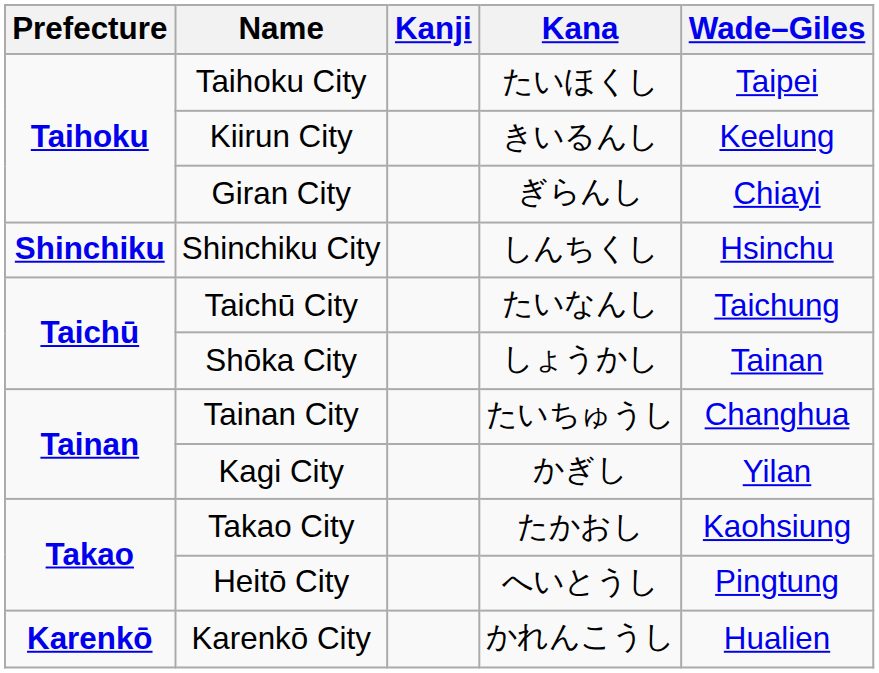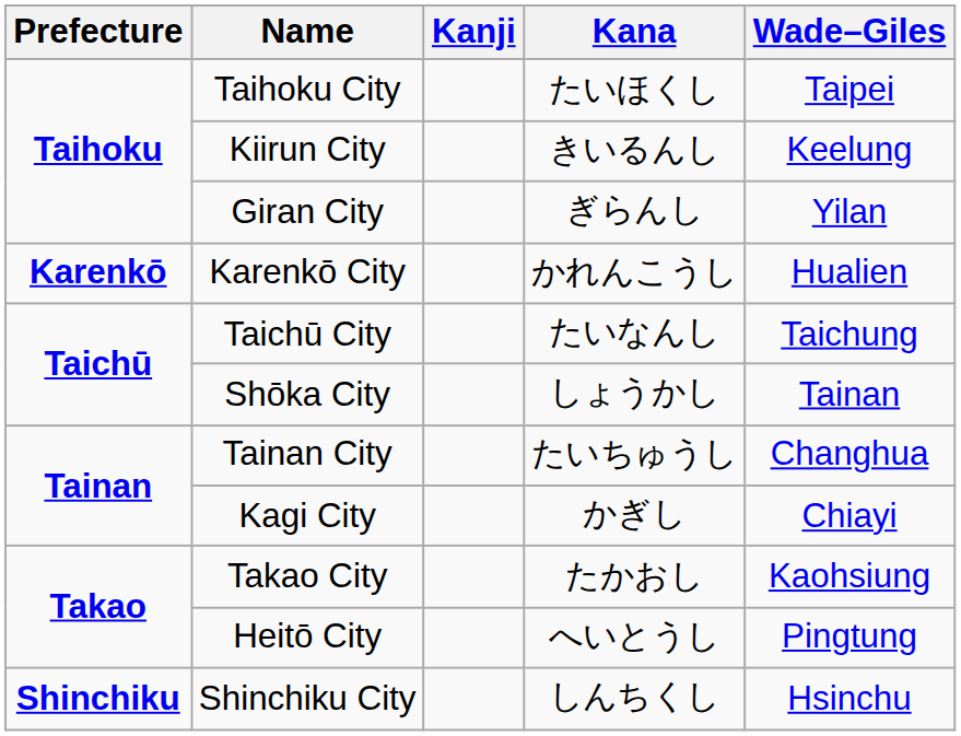Giran City | Wade–Giles: Chiayi -> Yilan
rows swapped: Shinchiku City <-> Karenkō City
Kagi City | Wade–Giles: Yilan -> Chiayi
